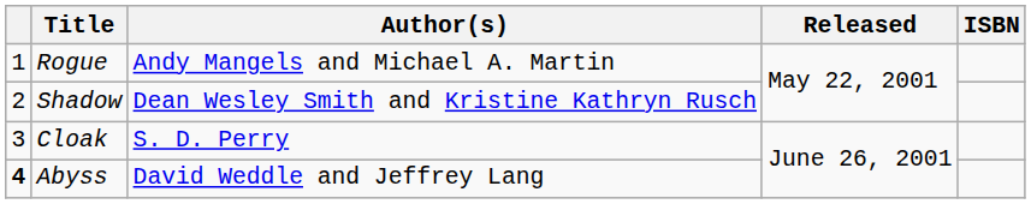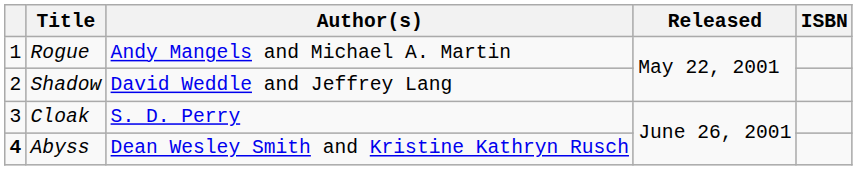Shadow | Author(s): Dean Wesley Smith and Kristine Kathryn Rusch -> David Weddle and Jeffrey Lang
Abyss | Author(s): David Weddle and Jeffrey Lang -> Dean Wesley Smith and Kristine Kathryn Rusch
